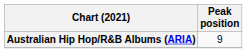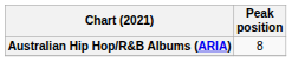Australian Hip Hop/R&B Albums (ARIA) | Peak position: 9 -> 8
